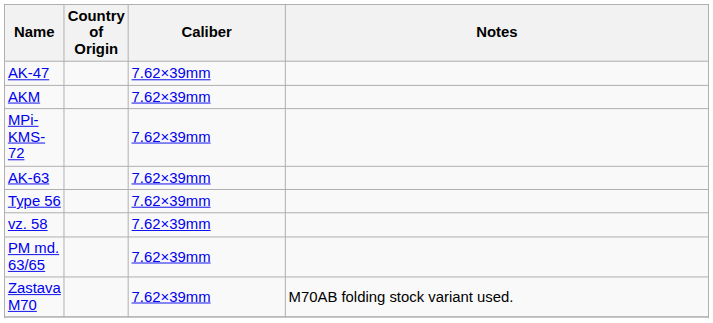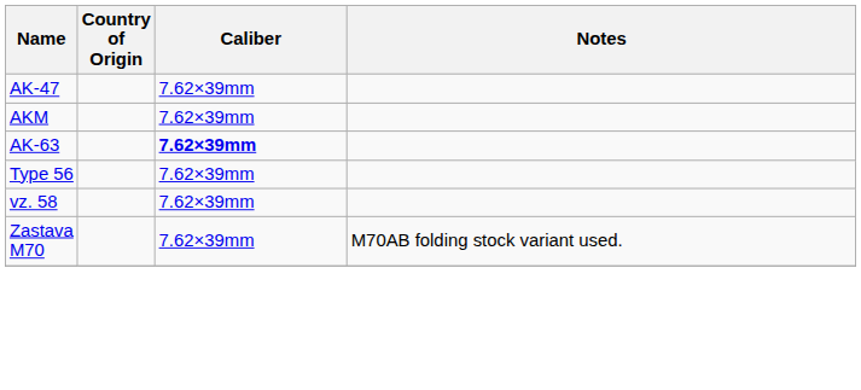- row: MPi-KMS-72 | 7.62×39mm
AK-63 | Caliber: normal -> bold
- row: PM md. 63/65 | 7.62×39mm
